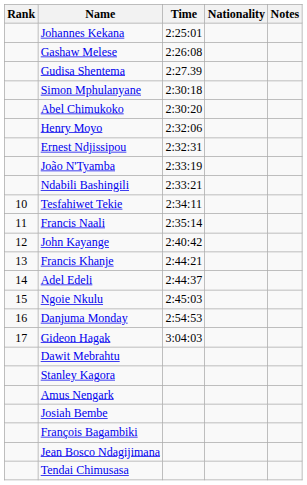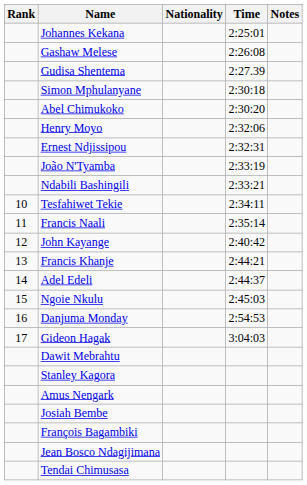columns swapped: Nationality <-> Time
